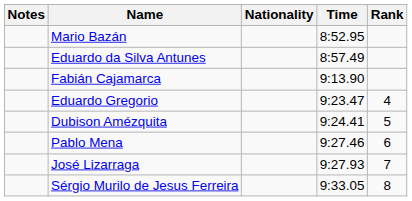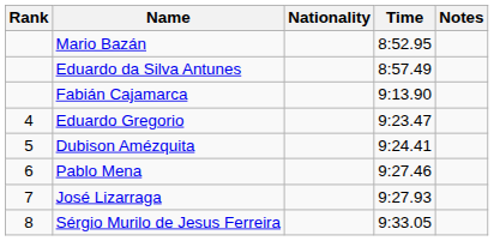columns swapped: Rank <-> Notes
